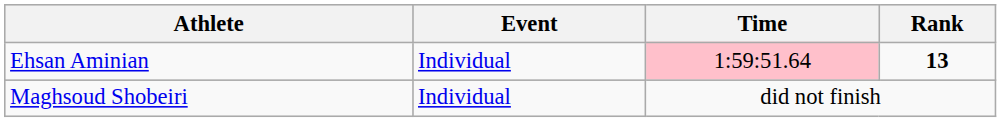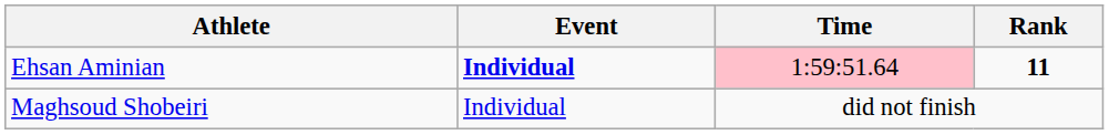Ehsan Aminian | Event: normal -> bold
Ehsan Aminian | Rank: 13 -> 11
